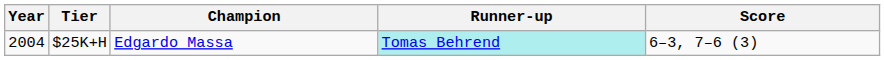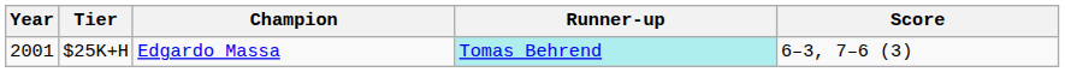$25K+H | Year: 2004 -> 2001
